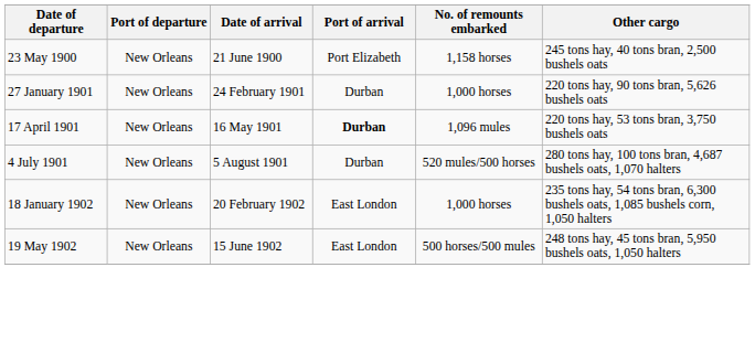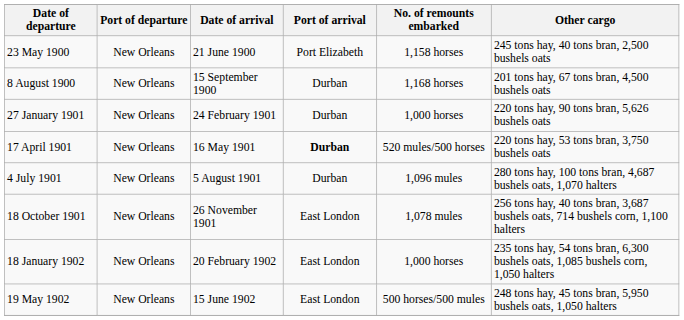+ row: 8 August 1900 | New Orleans | 15 September 1900 | Durban | 1,168 horses | 201 tons hay, 67 tons bran, 4,500 bushels oats
17 April 1901 | No. of remounts embarked: 1,096 mules -> 520 mules/500 horses
4 July 1901 | No. of remounts embarked: 520 mules/500 horses -> 1,096 mules
+ row: 18 October 1901 | New Orleans | 26 November 1901 | East London | 1,078 mules | 256 tons hay, 40 tons bran, 3,687 bushels oats, 714 bushels corn, 1,100 halters
